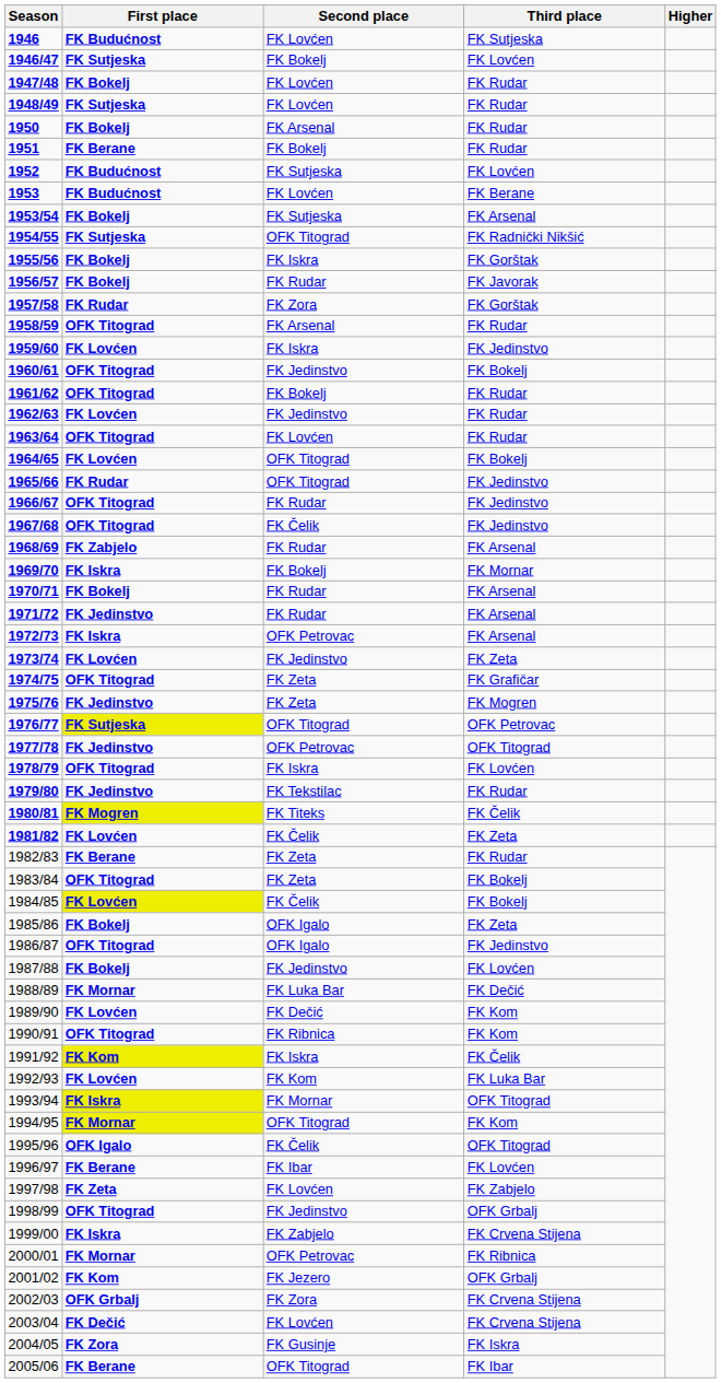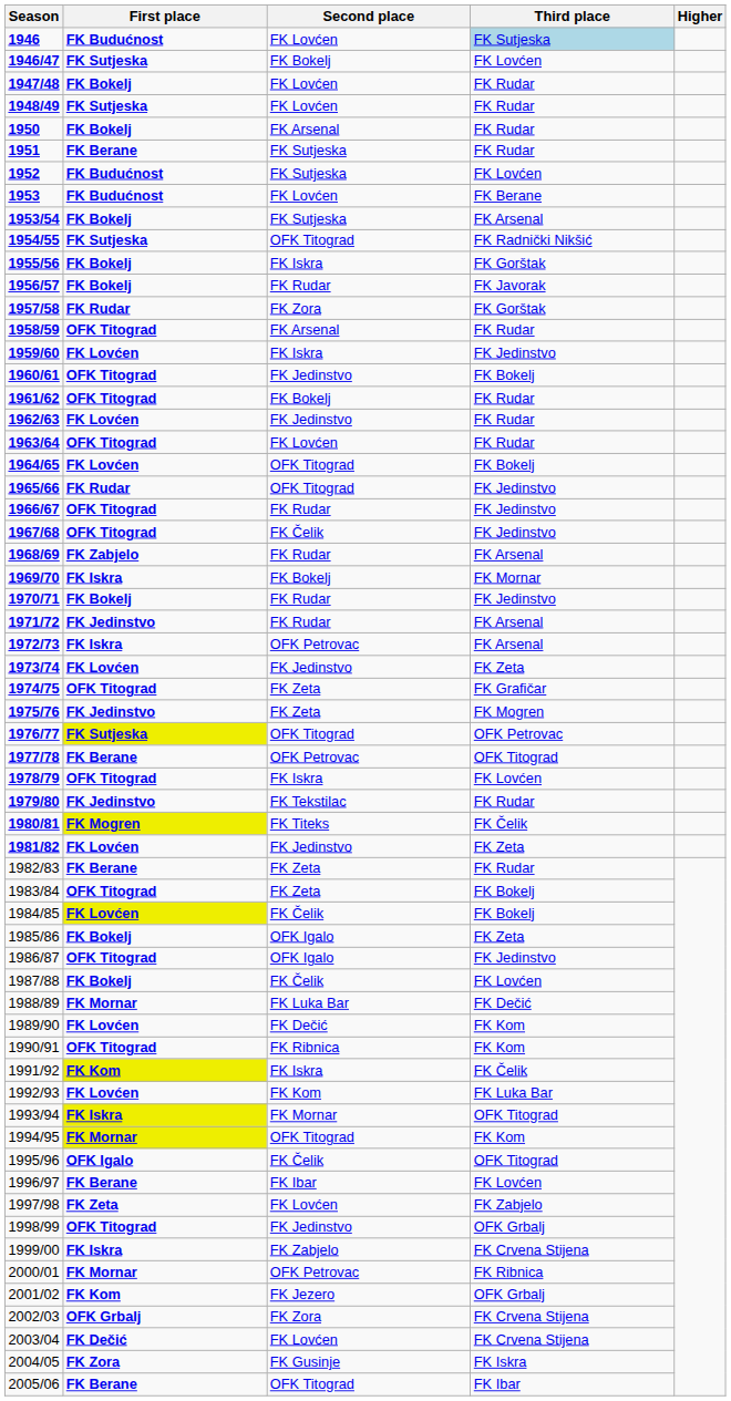1946 | Third place: no background -> lightblue background
1951 | Second place: FK Bokelj -> FK Sutjeska
1970/71 | Third place: FK Arsenal -> FK Jedinstvo
1977/78 | First place: FK Jedinstvo -> FK Berane
1981/82 | Second place: FK Čelik -> FK Jedinstvo
1987/88 | Second place: FK Jedinstvo -> FK Čelik
